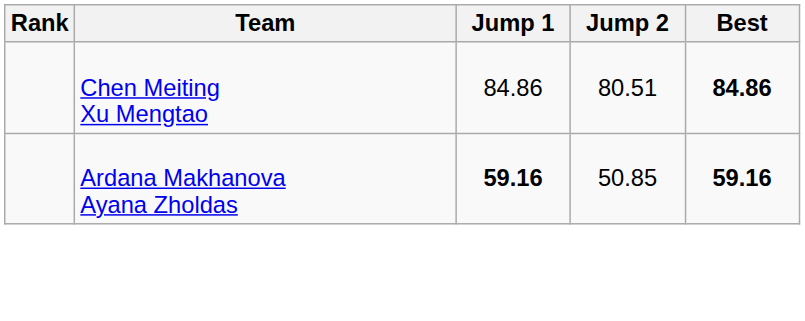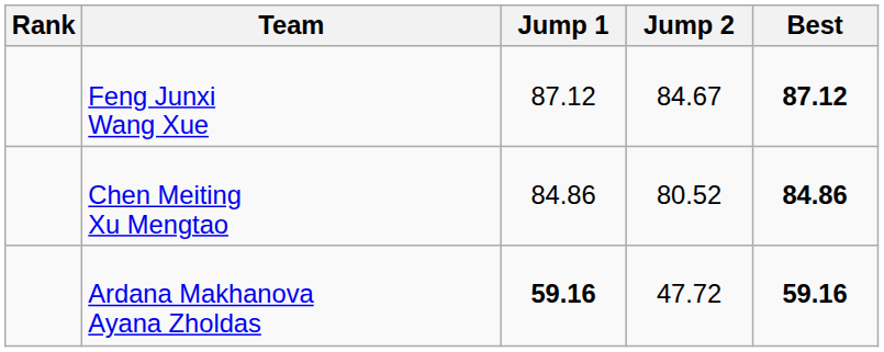+ row: Feng Junxi Wang Xue | 87.12 | 84.67 | 87.12
Chen Meiting Xu Mengtao | Jump 2: 80.51 -> 80.52
Ardana Makhanova Ayana Zholdas | Jump 2: 50.85 -> 47.72
